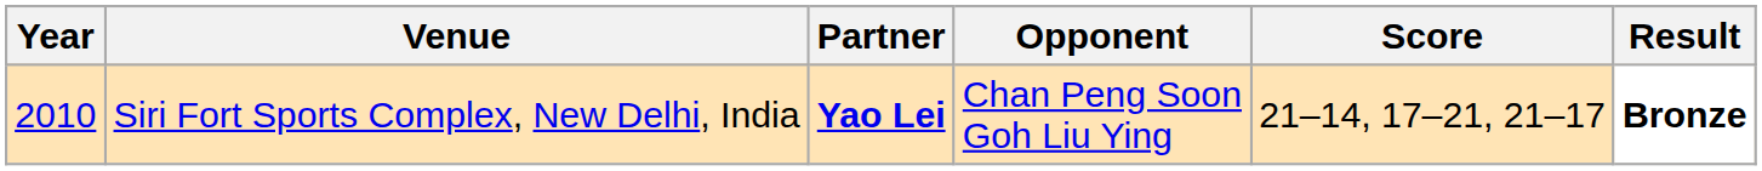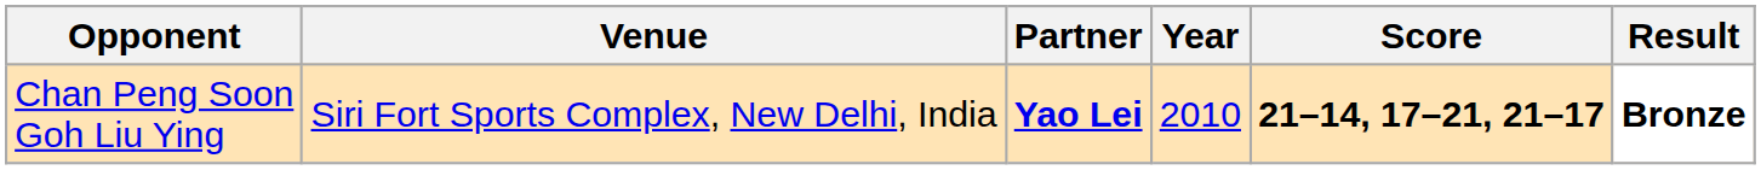columns swapped: Year <-> Opponent
Siri Fort Sports Complex, New Delhi, India | Score: normal -> bold
